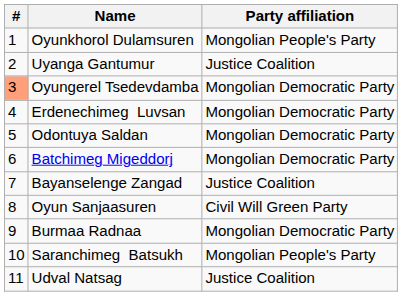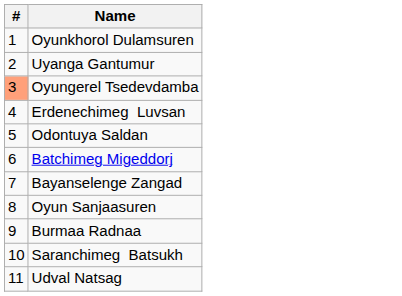- column: Party affiliation | Mongolian People's Party | Justice Coalition | Mongolian Democratic Party | Mongolian Democratic Party | Mongolian Democratic Party | Mongolian Democratic Party | Justice Coalition | Civil Will Green Party | Mongolian Democratic Party | Mongolian People's Party | Justice Coalition
